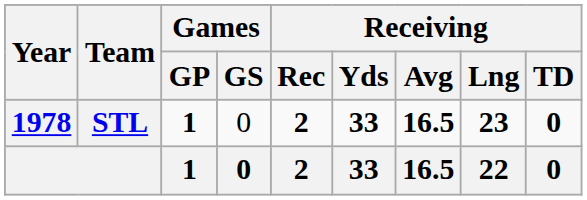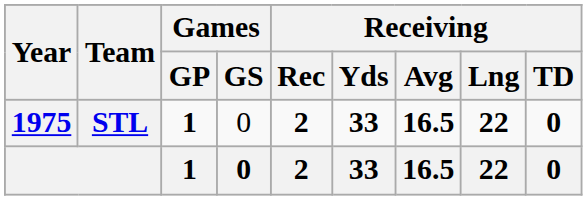STL | Year: 1978 -> 1975
STL | Receiving / Lng: 23 -> 22
